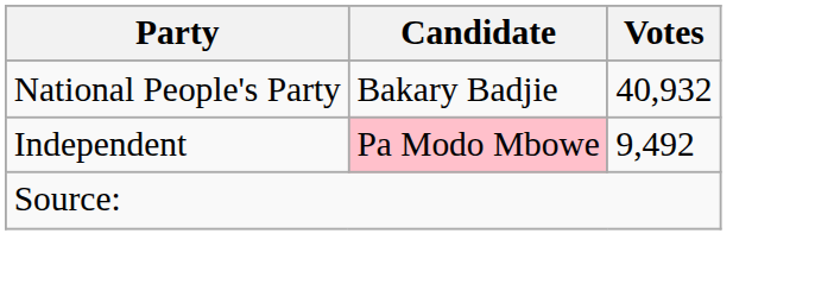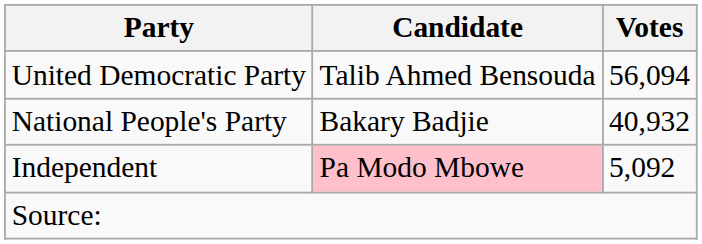+ row: United Democratic Party | Talib Ahmed Bensouda | 56,094
Independent | Votes: 9,492 -> 5,092
